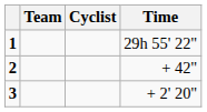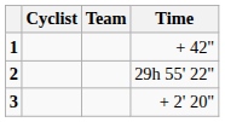columns swapped: Cyclist <-> Team
1 | Time: 29h 55' 22" -> + 42"
2 | Time: + 42" -> 29h 55' 22"
